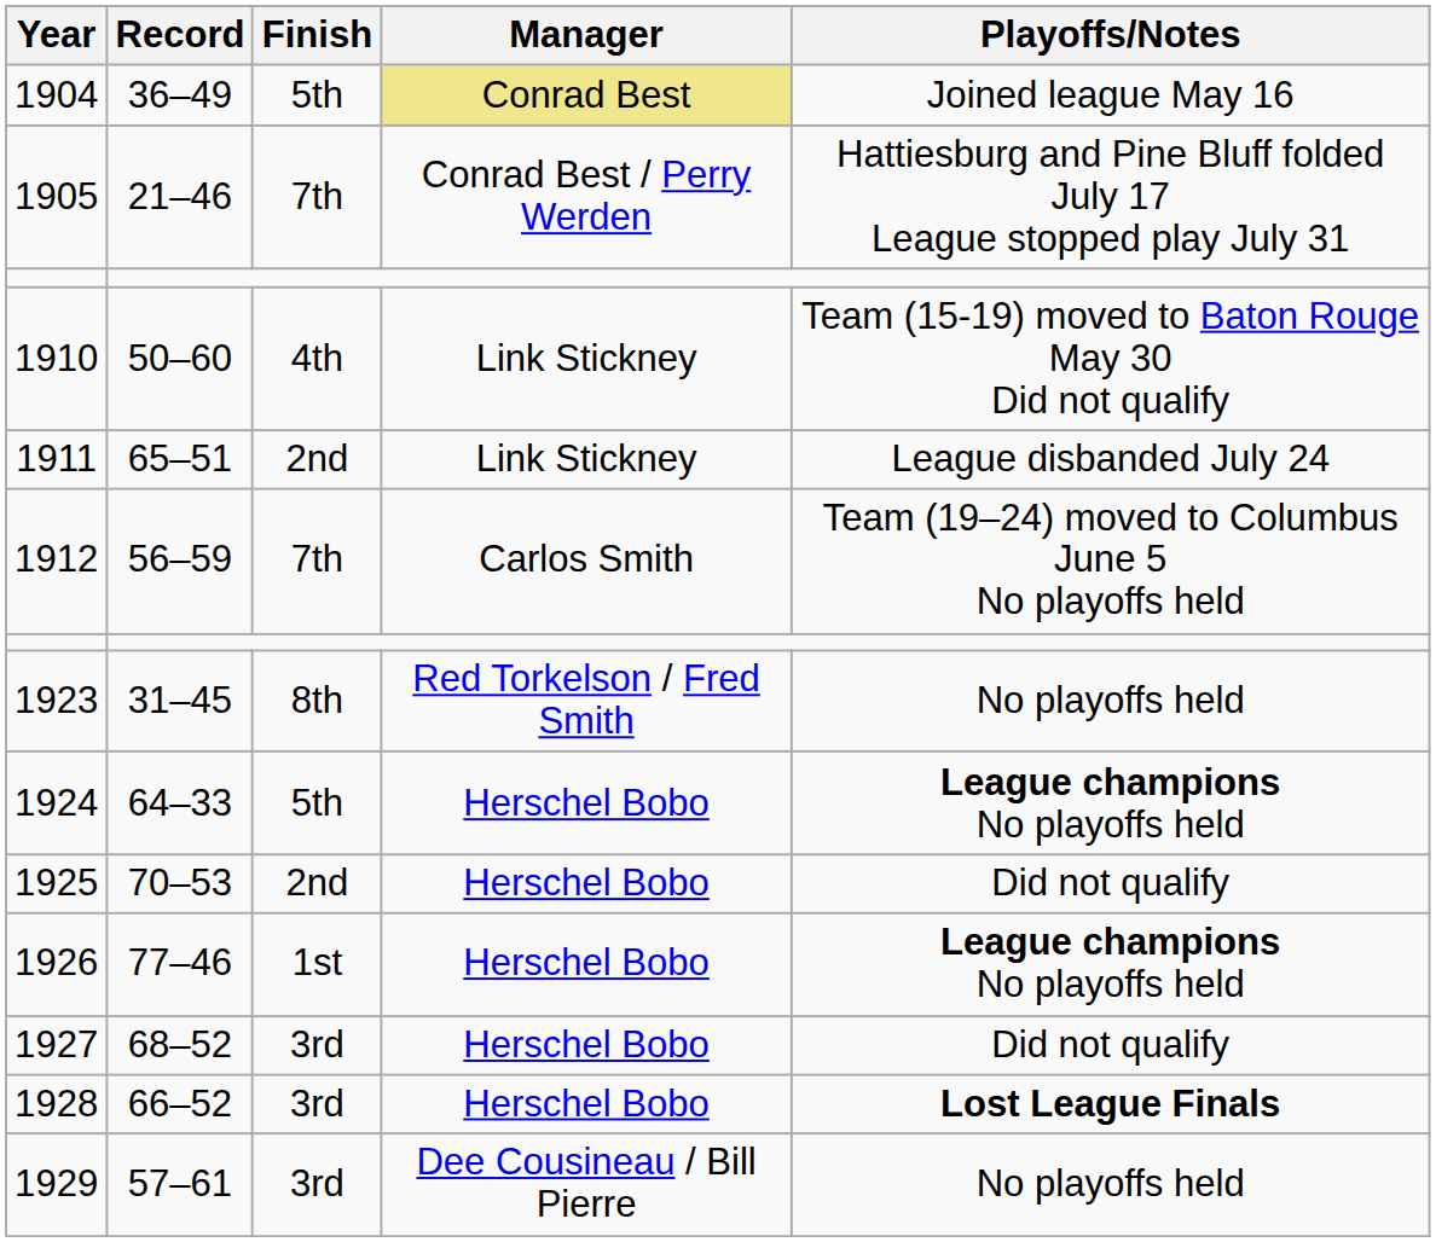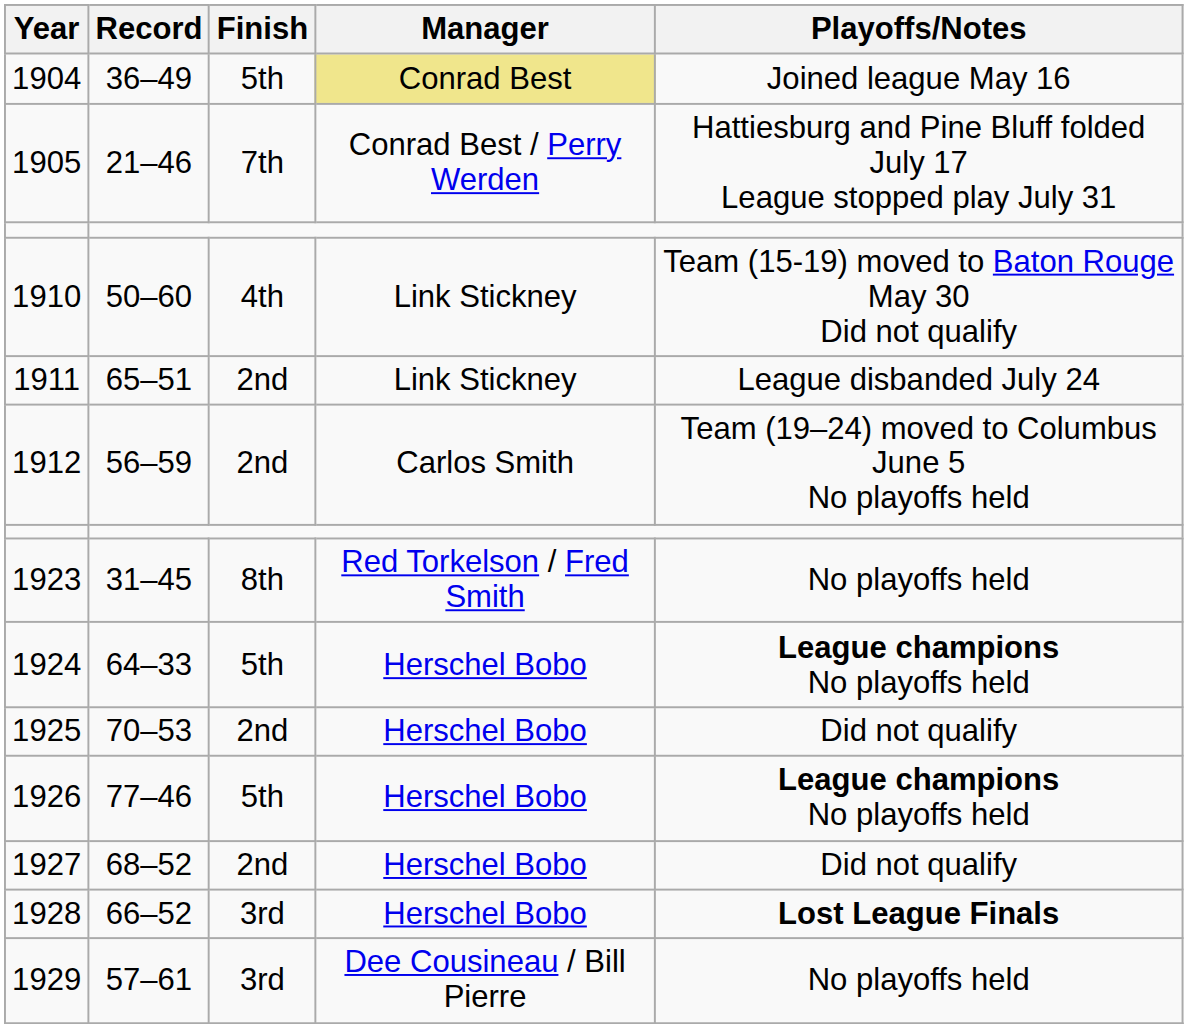1912 | Finish: 7th -> 2nd
1926 | Finish: 1st -> 5th
1927 | Finish: 3rd -> 2nd
